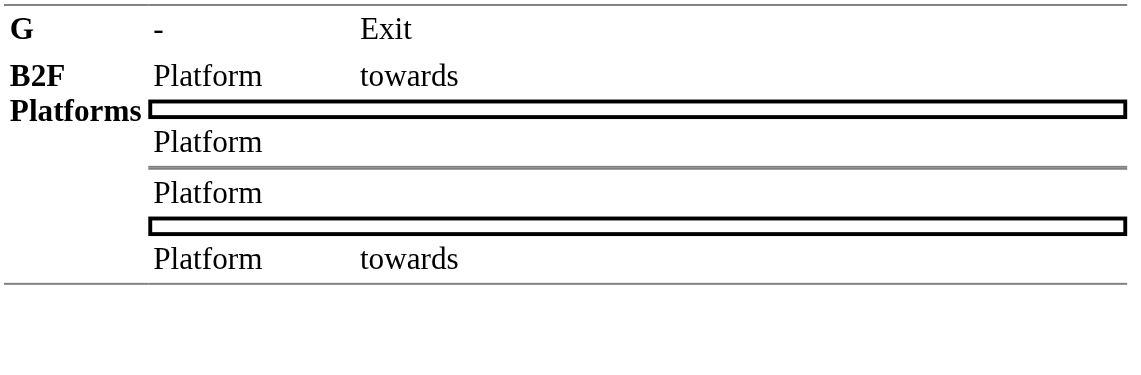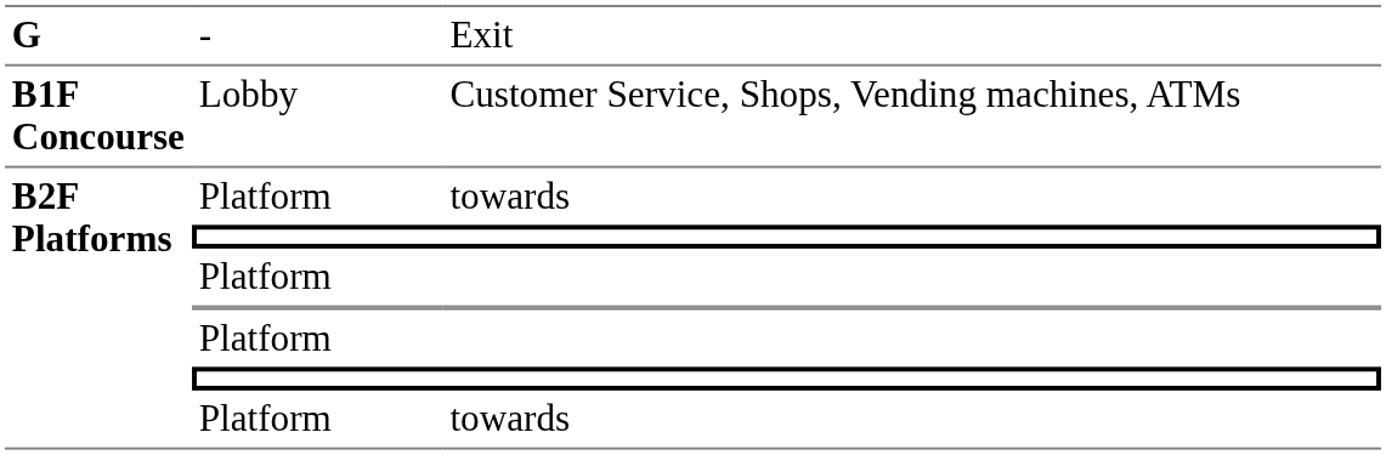+ row: B1F Concourse | Lobby | Customer Service, Shops, Vending machines, ATMs
